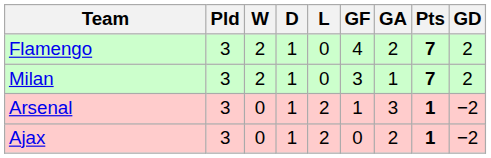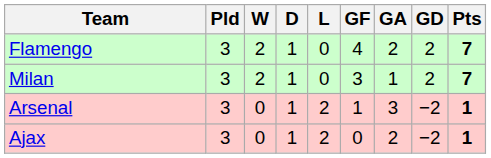columns swapped: GD <-> Pts
